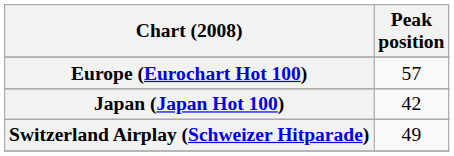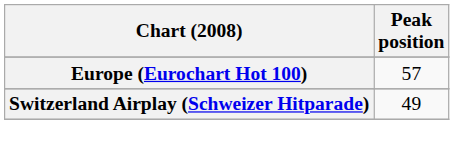- row: Japan (Japan Hot 100) | 42
